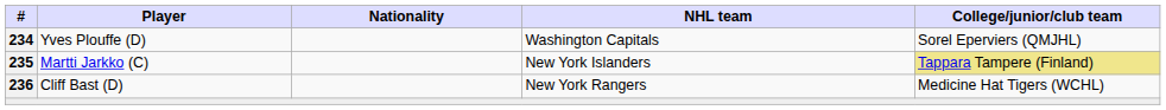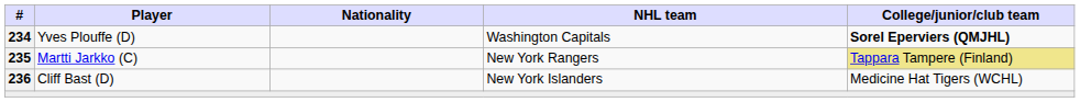Yves Plouffe (D) | College/junior/club team: normal -> bold
Martti Jarkko (C) | NHL team: New York Islanders -> New York Rangers
Cliff Bast (D) | NHL team: New York Rangers -> New York Islanders
